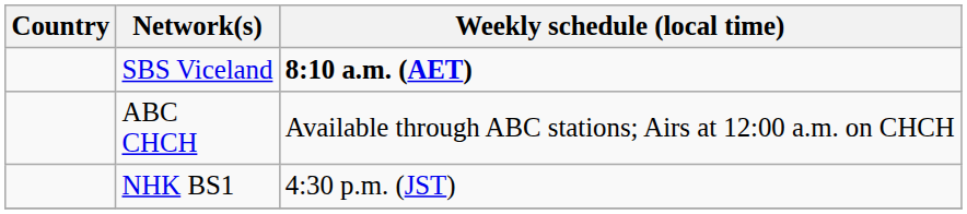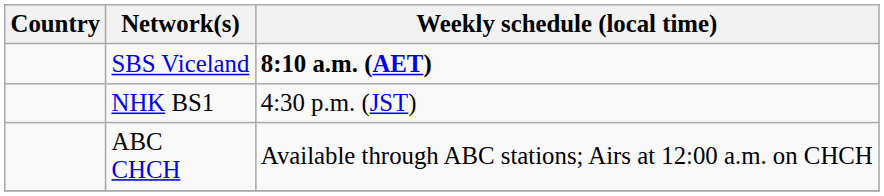rows swapped: NHK BS1 <-> ABC CHCH
